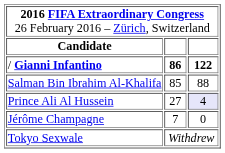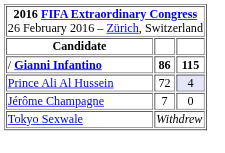/ Gianni Infantino | column 3: 122 -> 115
- row: Salman Bin Ibrahim Al-Khalifa | 85 | 88
Prince Ali Al Hussein | column 2: 27 -> 72
